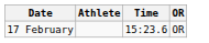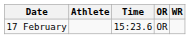+ column: WR
